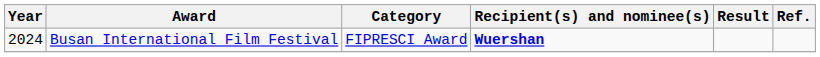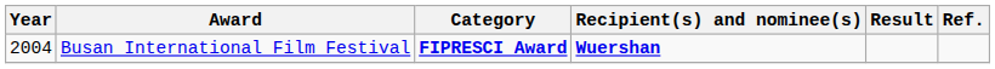Busan International Film Festival | Year: 2024 -> 2004
Busan International Film Festival | Category: normal -> bold
